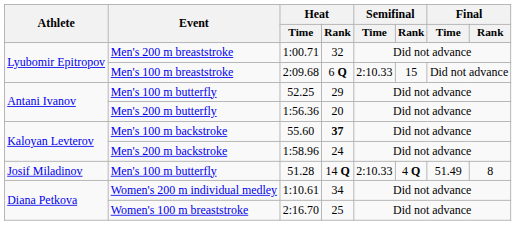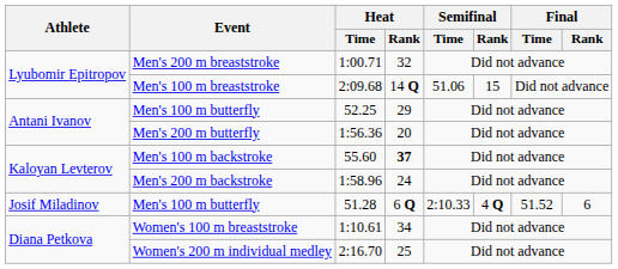2:09.68 | Heat / Rank: 6 Q -> 14 Q
2:09.68 | Semifinal / Time: 2:10.33 -> 51.06
51.28 | Heat / Rank: 14 Q -> 6 Q
51.28 | Final / Time: 51.49 -> 51.52
51.28 | Final / Rank: 8 -> 6
1:10.61 | Event: Women's 200 m individual medley -> Women's 100 m breaststroke
2:16.70 | Event: Women's 100 m breaststroke -> Women's 200 m individual medley
